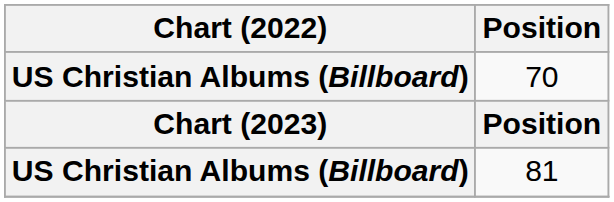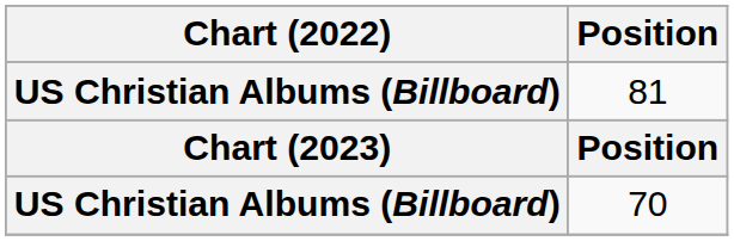rows swapped: 70 <-> 81
